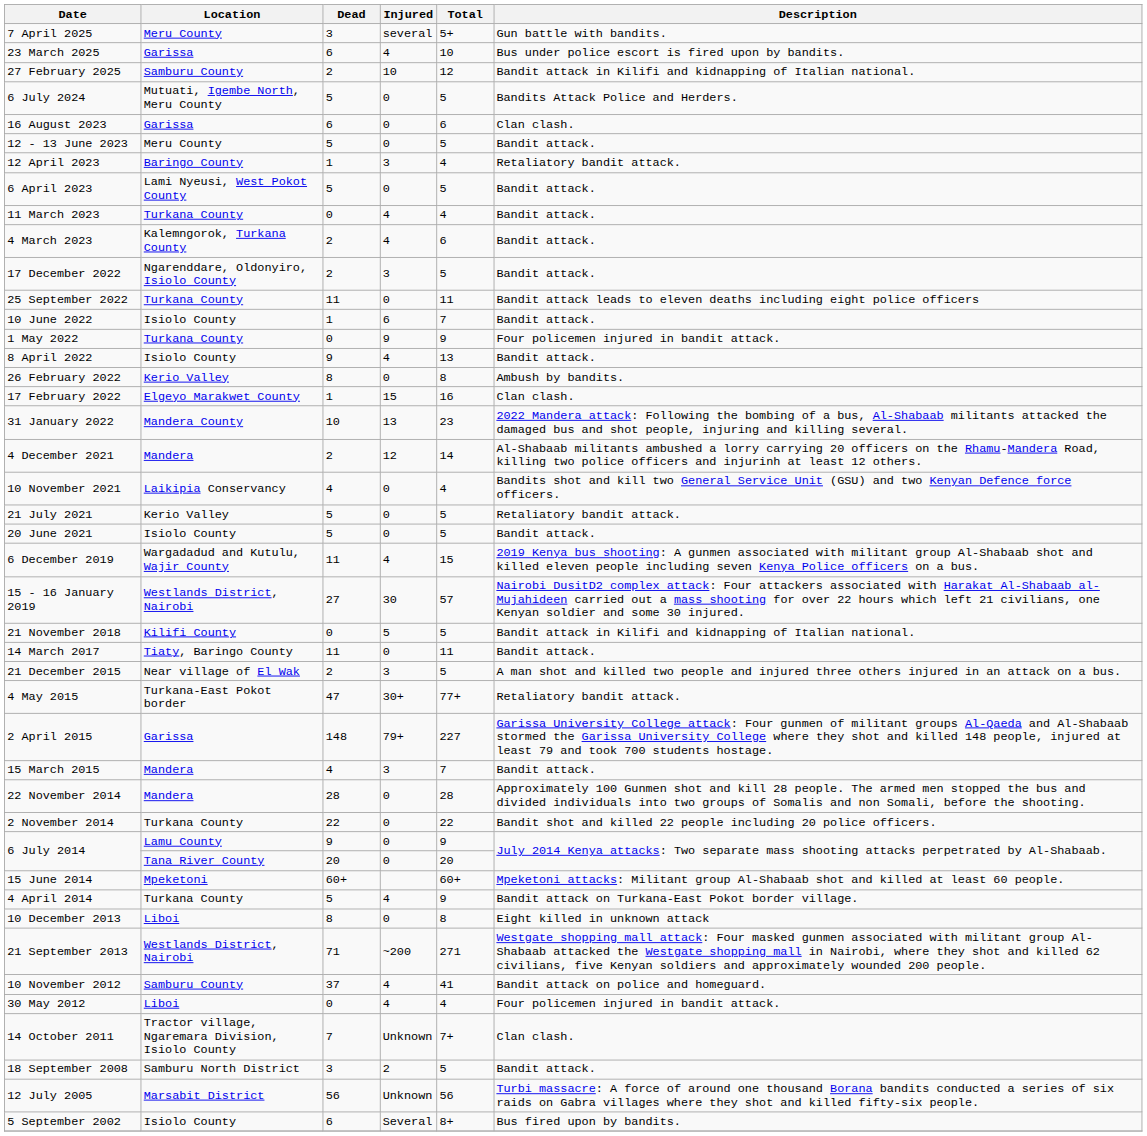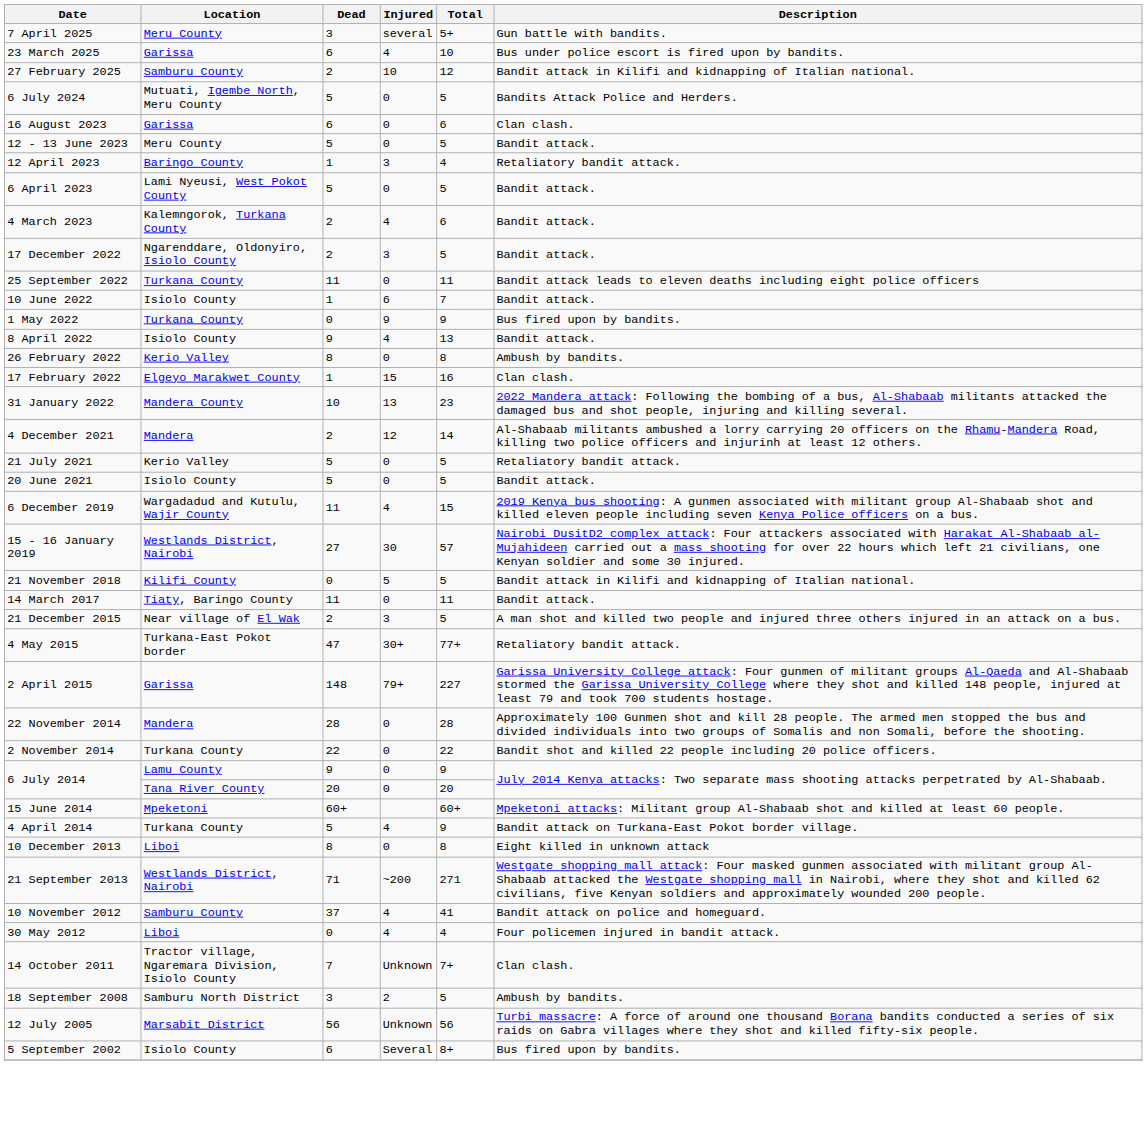- row: 11 March 2023 | Turkana County | 0 | 4 | 4 | Bandit attack.
1 May 2022 | Description: Four policemen injured in bandit attack. -> Bus fired upon by bandits.
- row: 10 November 2021 | Laikipia Conservancy | 4 | 0 | 4 | Bandits shot and kill two General Service Unit (GSU) and two Kenyan Defence force officers.
- row: 15 March 2015 | Mandera | 4 | 3 | 7 | Bandit attack.
18 September 2008 | Description: Bandit attack. -> Ambush by bandits.
